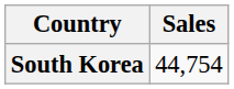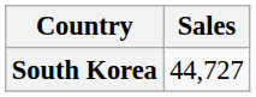South Korea | Sales: 44,754 -> 44,727
